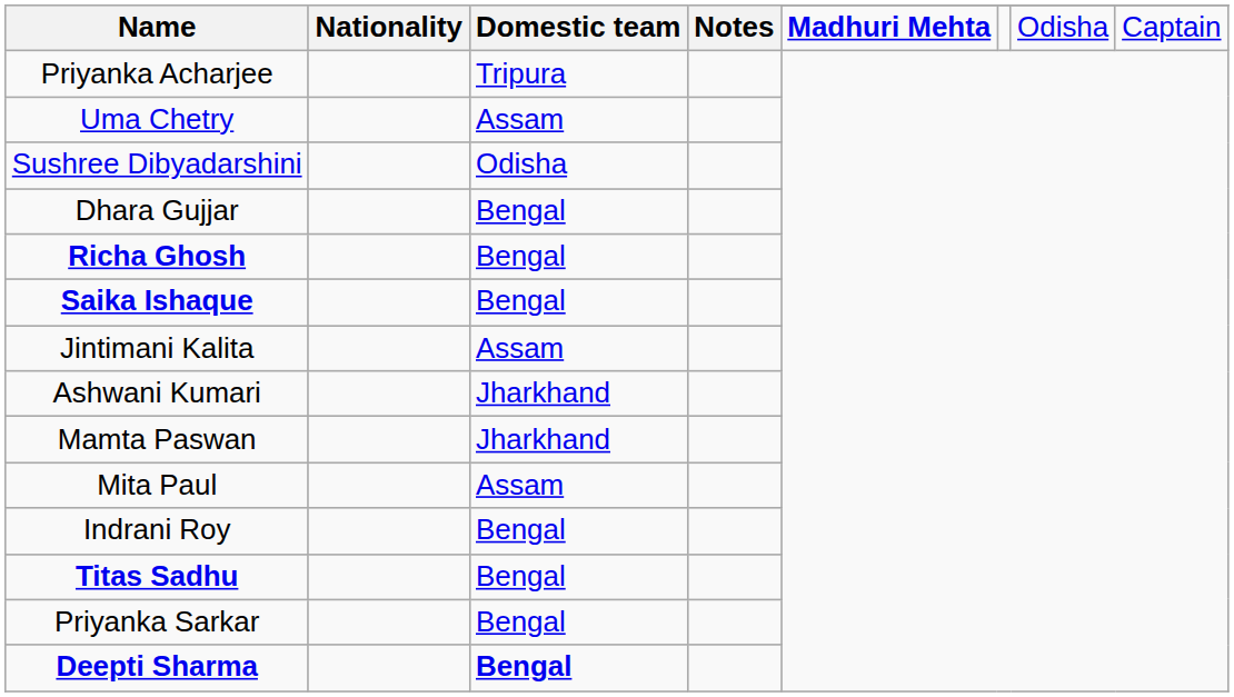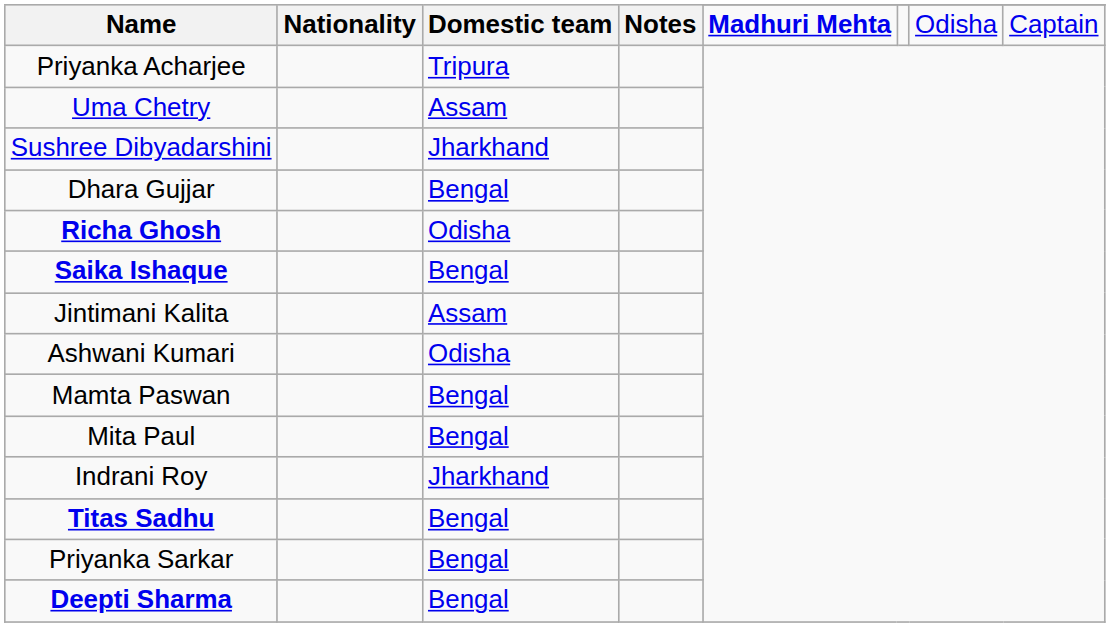Sushree Dibyadarshini | Domestic team: Odisha -> Jharkhand
Richa Ghosh | Domestic team: Bengal -> Odisha
Ashwani Kumari | Domestic team: Jharkhand -> Odisha
Mamta Paswan | Domestic team: Jharkhand -> Bengal
Mita Paul | Domestic team: Assam -> Bengal
Indrani Roy | Domestic team: Bengal -> Jharkhand
Deepti Sharma | Domestic team: bold -> normal
